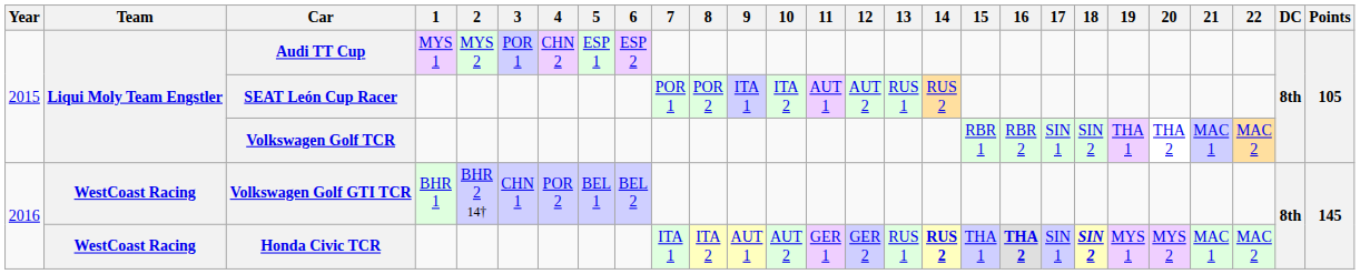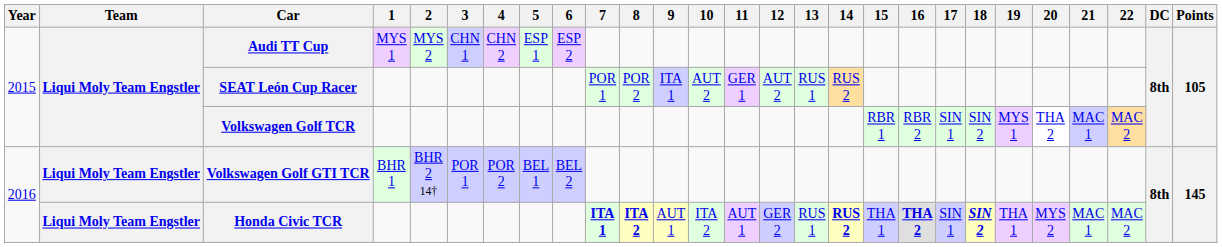Audi TT Cup | 3: POR 1 -> CHN 1
SEAT León Cup Racer | 10: ITA 2 -> AUT 2
SEAT León Cup Racer | 11: AUT 1 -> GER 1
Volkswagen Golf TCR | 19: THA 1 -> MYS 1
Volkswagen Golf GTI TCR | Team: WestCoast Racing -> Liqui Moly Team Engstler
Volkswagen Golf GTI TCR | 3: CHN 1 -> POR 1
Honda Civic TCR | Team: WestCoast Racing -> Liqui Moly Team Engstler
Honda Civic TCR | 7: normal -> bold
Honda Civic TCR | 8: normal -> bold
Honda Civic TCR | 10: AUT 2 -> ITA 2
Honda Civic TCR | 11: GER 1 -> AUT 1
Honda Civic TCR | 19: MYS 1 -> THA 1
